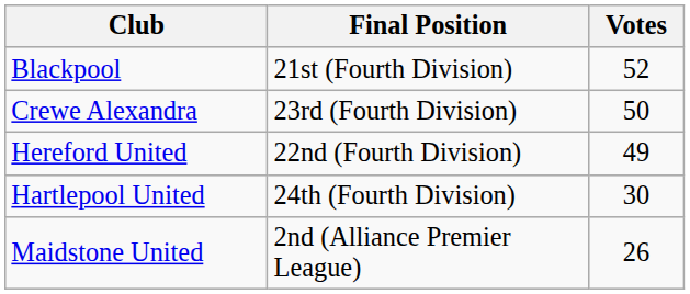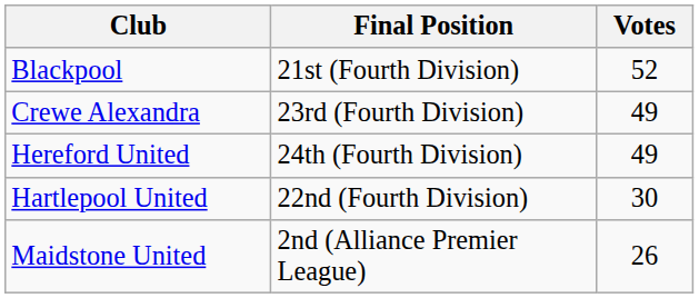Crewe Alexandra | Votes: 50 -> 49
Hereford United | Final Position: 22nd (Fourth Division) -> 24th (Fourth Division)
Hartlepool United | Final Position: 24th (Fourth Division) -> 22nd (Fourth Division)
